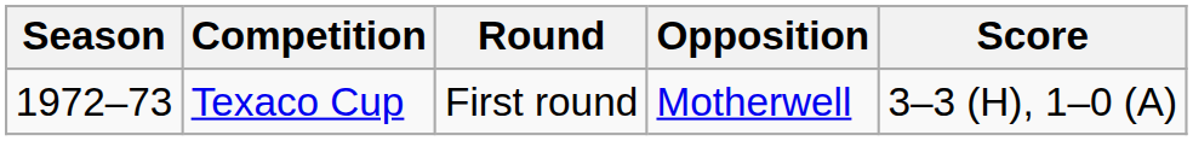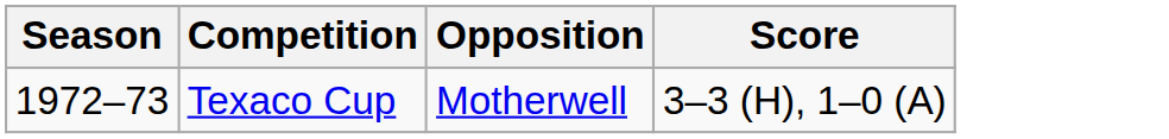- column: Round | First round
